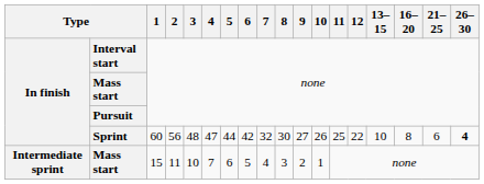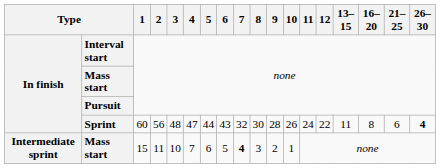Sprint | 6: 42 -> 43
Sprint | 9: 27 -> 28
Sprint | 11: 25 -> 24
Sprint | 13–15: 10 -> 11
Mass start / 15 | 7: normal -> bold
